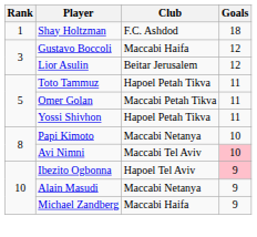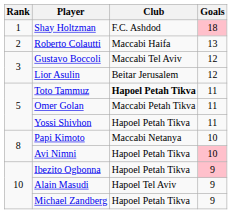Shay Holtzman | Goals: no background -> pink background
+ row: 2 | Roberto Colautti | Maccabi Haifa | 13
Gustavo Boccoli | Club: Maccabi Haifa -> Maccabi Tel Aviv
Toto Tammuz | Club: normal -> bold
Avi Nimni | Club: Maccabi Tel Aviv -> Hapoel Petah Tikva
Ibezito Ogbonna | Club: Hapoel Tel Aviv -> Hapoel Petah Tikva
Alain Masudi | Club: Maccabi Netanya -> Hapoel Tel Aviv
Michael Zandberg | Club: Maccabi Haifa -> Hapoel Petah Tikva
